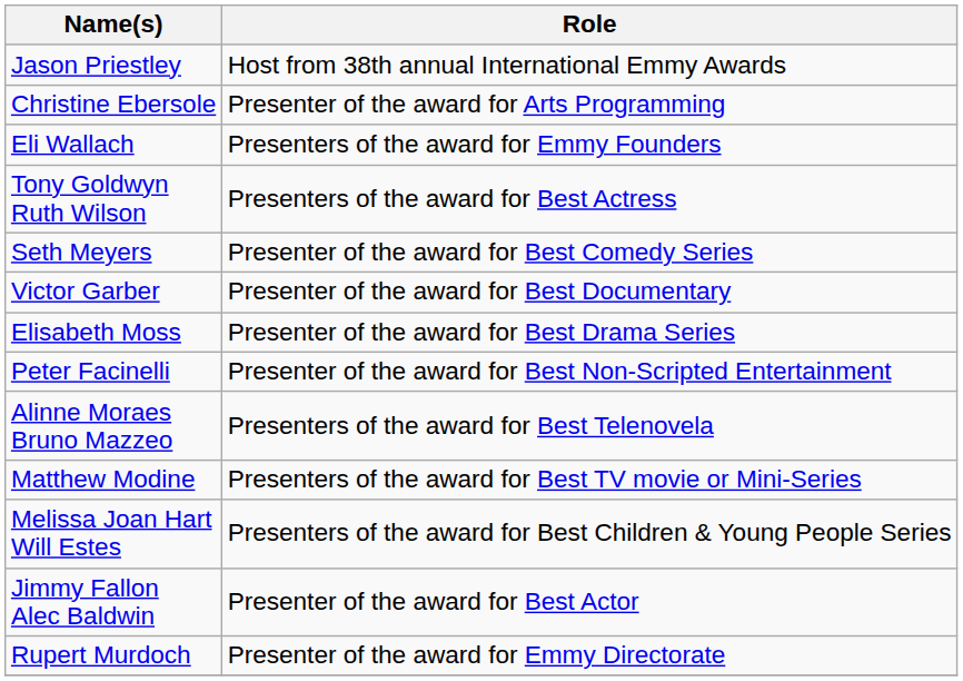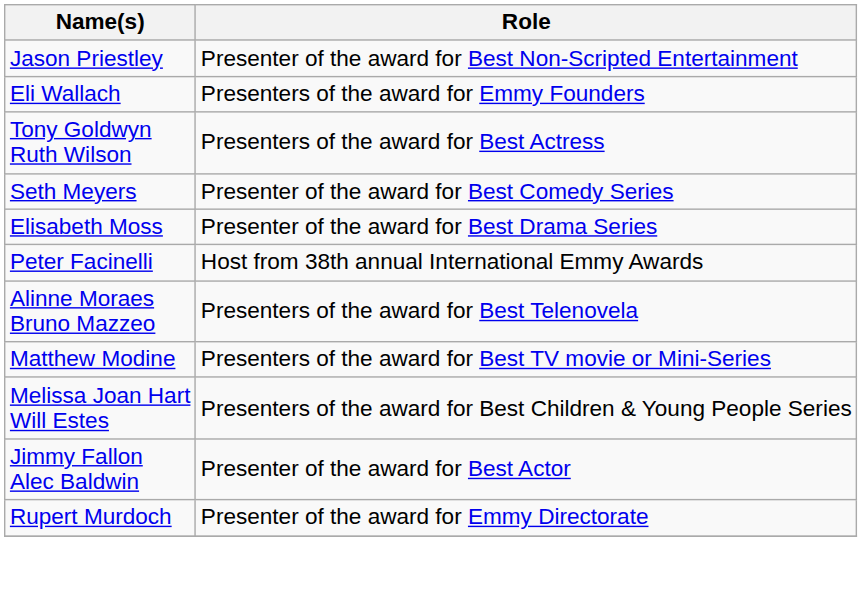Jason Priestley | Role: Host from 38th annual International Emmy Awards -> Presenter of the award for Best Non-Scripted Entertainment
- row: Christine Ebersole | Presenter of the award for Arts Programming
- row: Victor Garber | Presenter of the award for Best Documentary
Peter Facinelli | Role: Presenter of the award for Best Non-Scripted Entertainment -> Host from 38th annual International Emmy Awards
